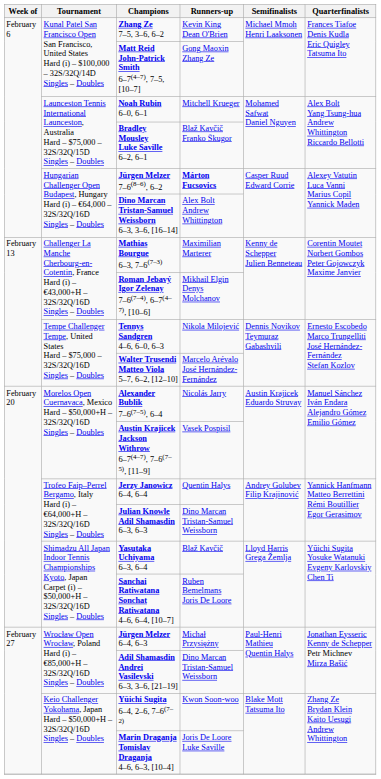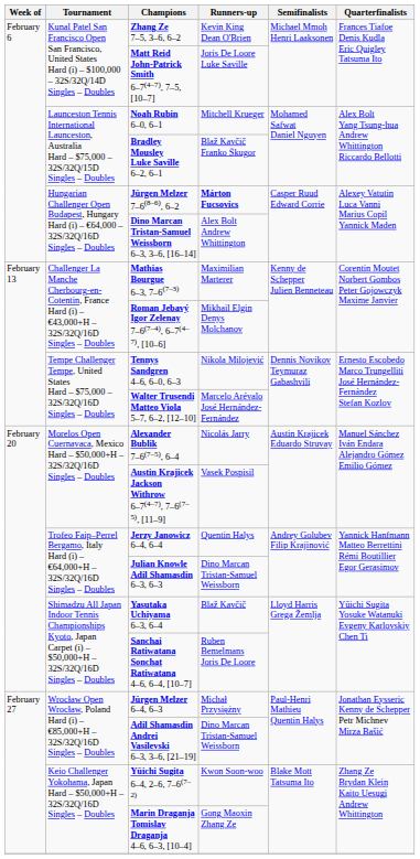Matt Reid John-Patrick Smith 6–7(4–7), 7–5, [10–7] | Runners-up: Gong Maoxin Zhang Ze -> Joris De Loore Luke Saville
Marin Draganja Tomislav Draganja 4–6, 6–3, [10–4] | Runners-up: Joris De Loore Luke Saville -> Gong Maoxin Zhang Ze
